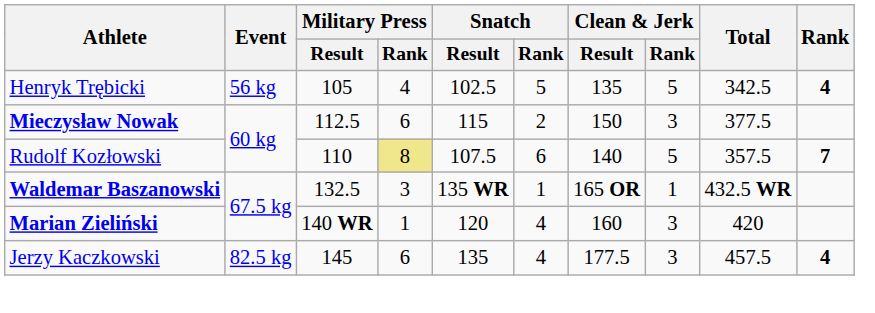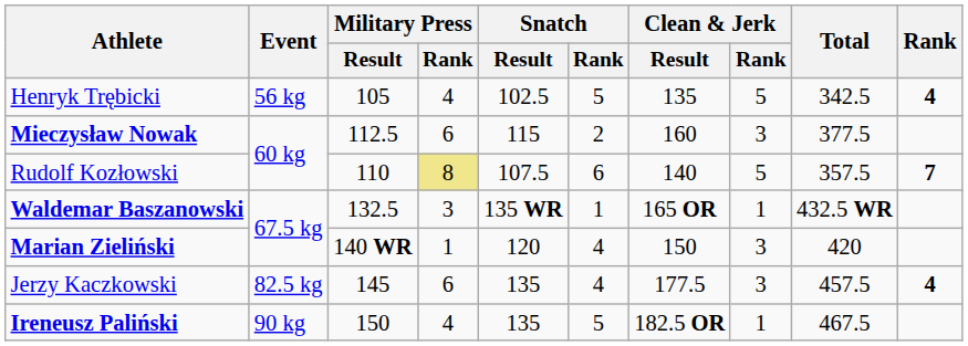Mieczysław Nowak | Clean & Jerk / Result: 150 -> 160
Marian Zieliński | Clean & Jerk / Result: 160 -> 150
+ row: Ireneusz Paliński | 90 kg | 150 | 4 | 135 | 5 | 182.5 OR | 1 | 467.5
